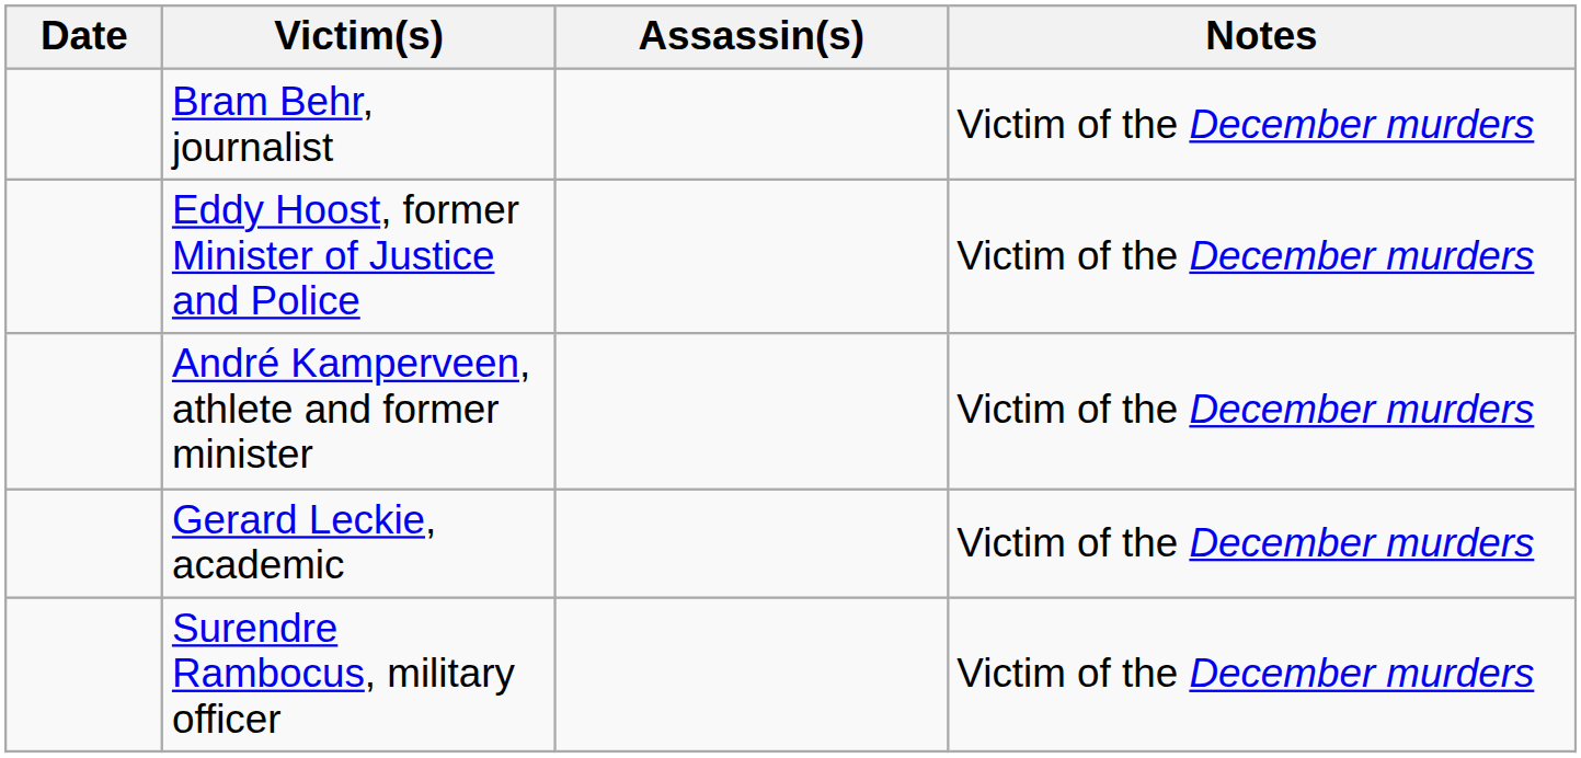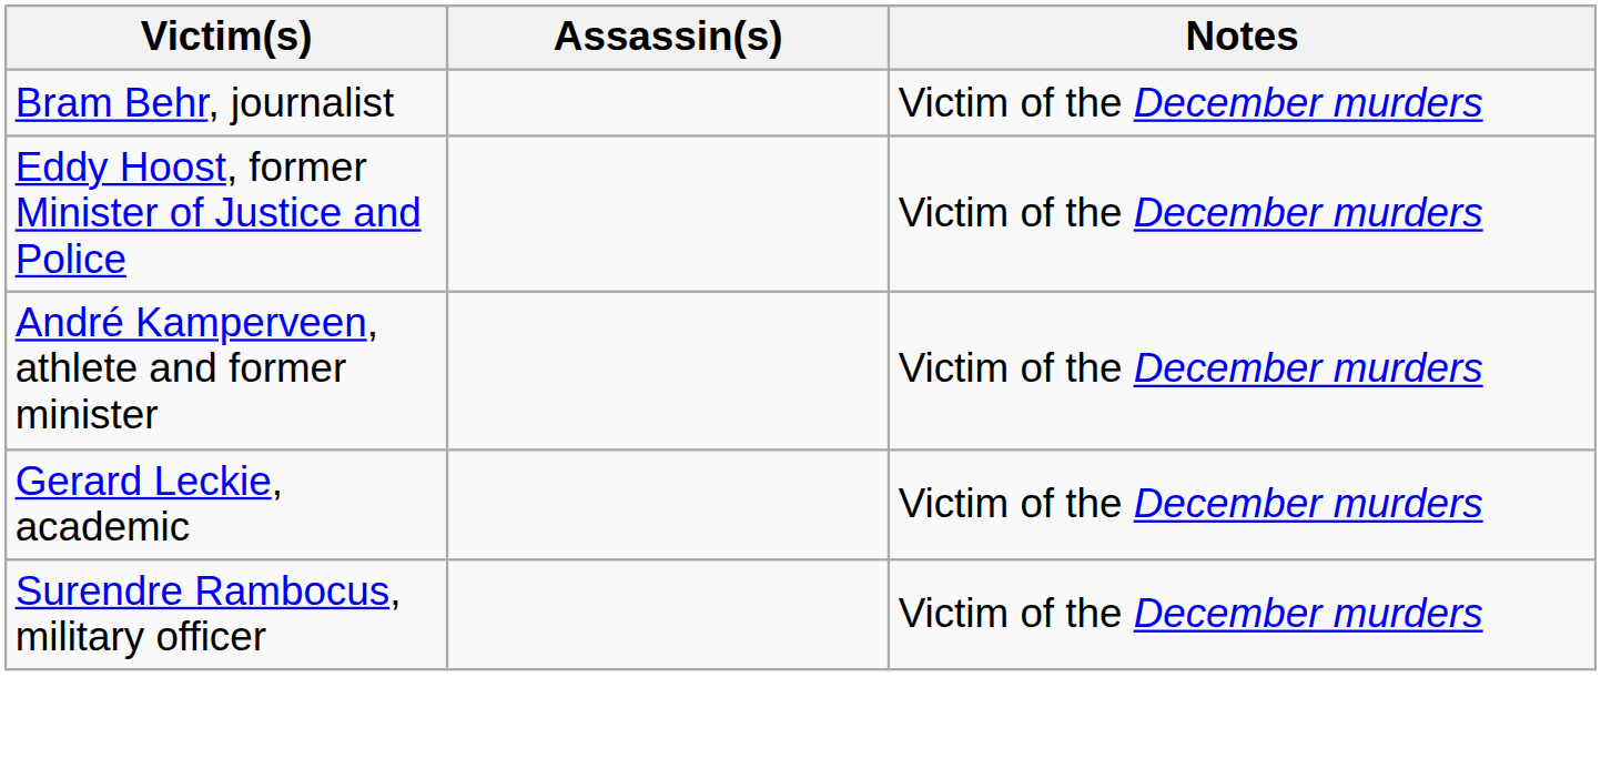- column: Date
